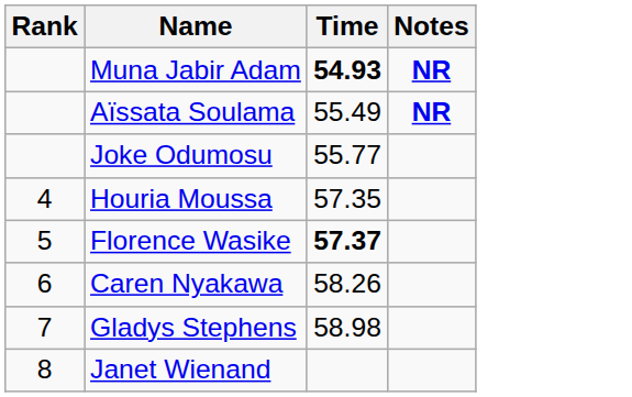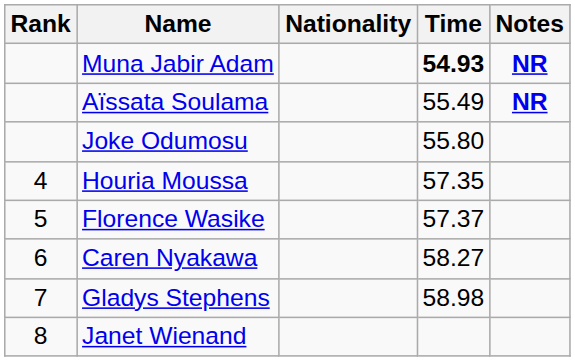+ column: Nationality
Joke Odumosu | Time: 55.77 -> 55.80
Florence Wasike | Time: bold -> normal
Caren Nyakawa | Time: 58.26 -> 58.27
